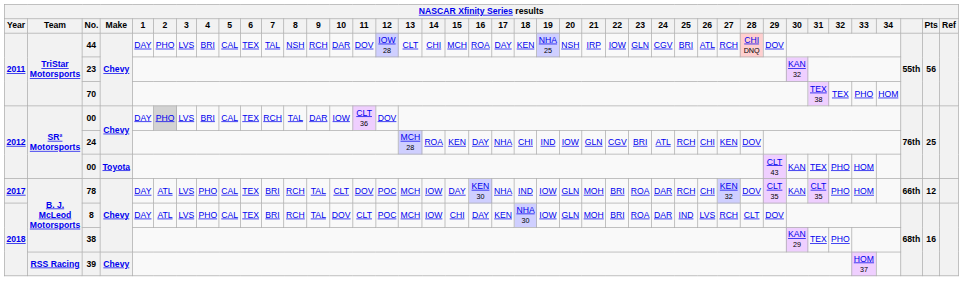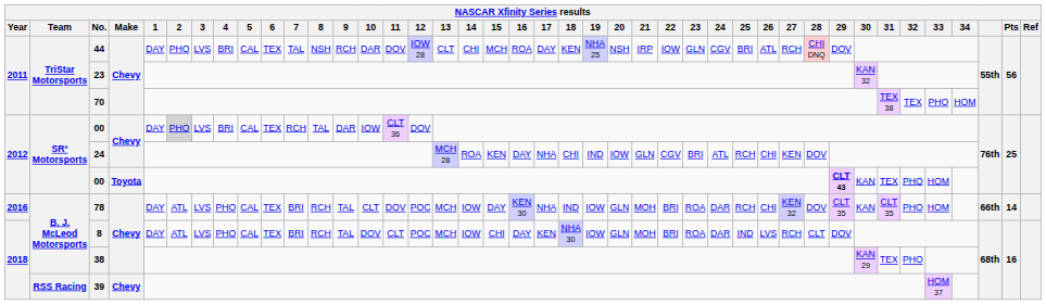00 / Toyota | 29: normal -> bold
78 | Year: 2017 -> 2016
78 | Pts: 12 -> 14
